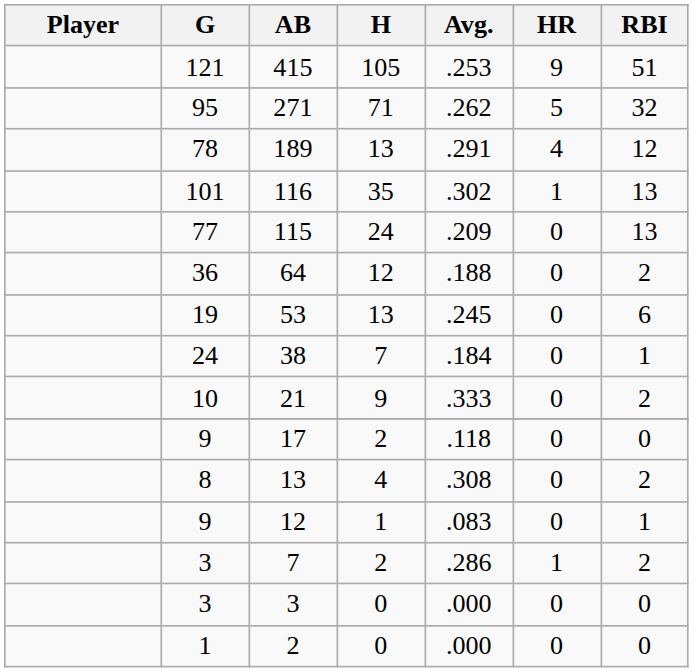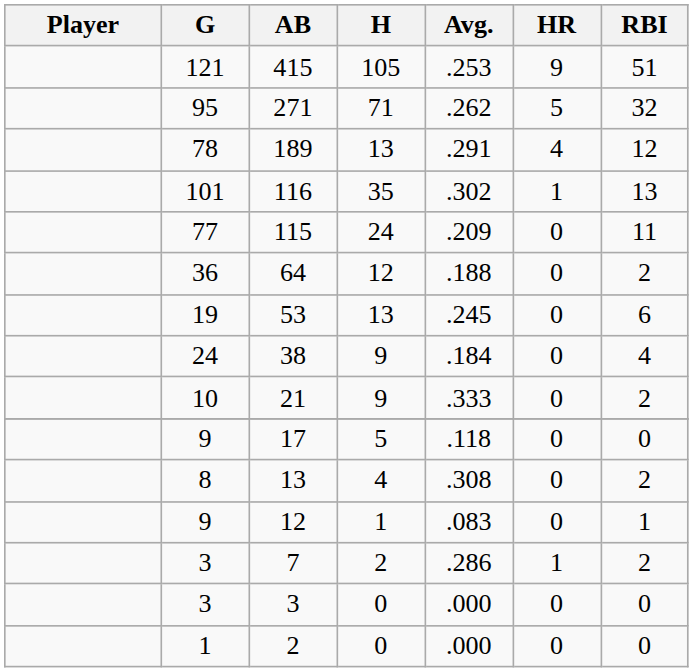115 | RBI: 13 -> 11
38 | H: 7 -> 9
38 | RBI: 1 -> 4
17 | H: 2 -> 5
